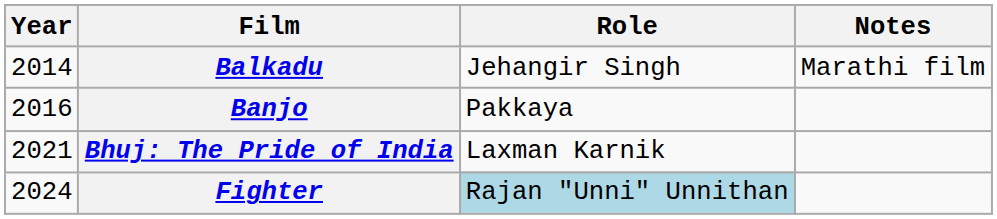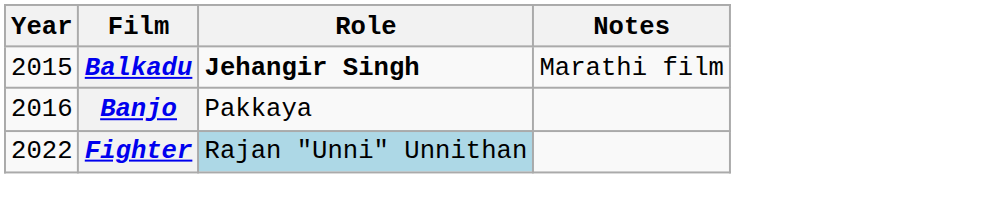Balkadu | Year: 2014 -> 2015
Balkadu | Role: normal -> bold
- row: 2021 | Bhuj: The Pride of India | Laxman Karnik
Fighter | Year: 2024 -> 2022
